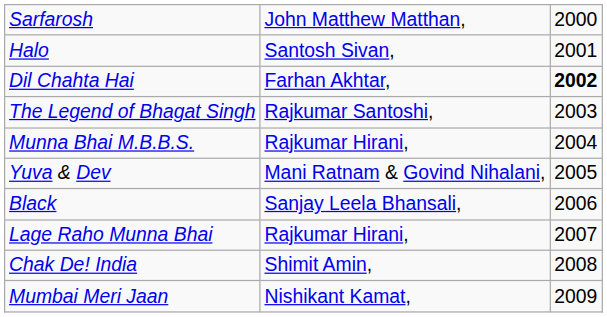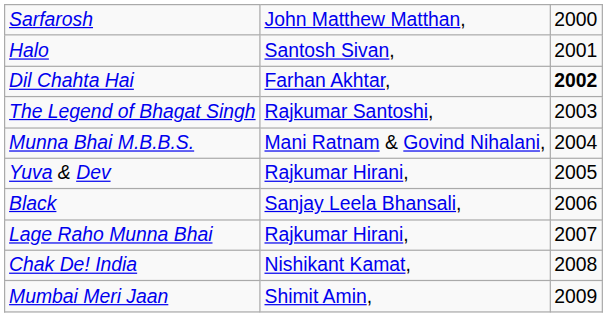Munna Bhai M.B.B.S. | column 2: Rajkumar Hirani, -> Mani Ratnam & Govind Nihalani,
Yuva & Dev | column 2: Mani Ratnam & Govind Nihalani, -> Rajkumar Hirani,
Chak De! India | column 2: Shimit Amin, -> Nishikant Kamat,
Mumbai Meri Jaan | column 2: Nishikant Kamat, -> Shimit Amin,
